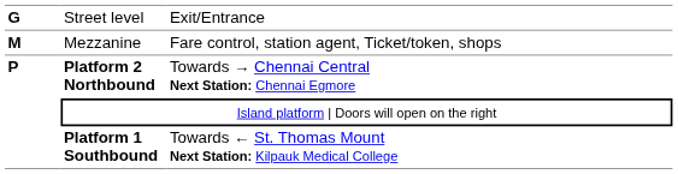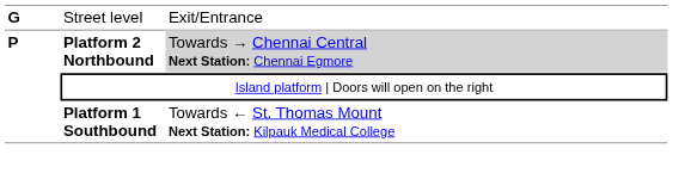- row: M | Mezzanine | Fare control, station agent, Ticket/token, shops
Platform 2 Northbound | column 3: no background -> lightgrey background
